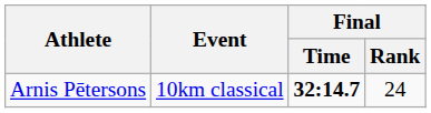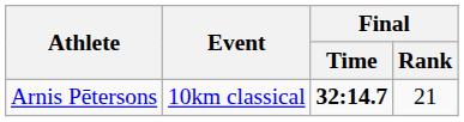Arnis Pētersons | Final / Rank: 24 -> 21
